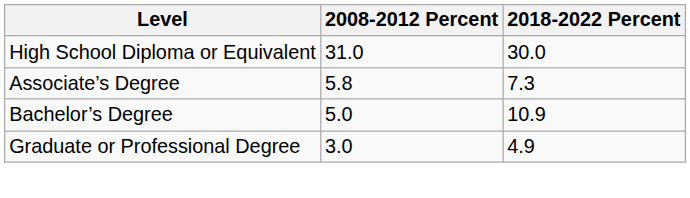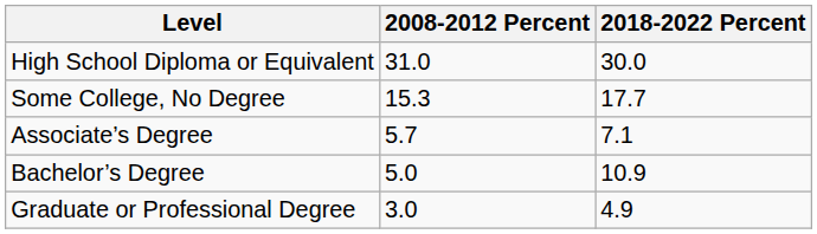+ row: Some College, No Degree | 15.3 | 17.7
Associate’s Degree | 2008-2012 Percent: 5.8 -> 5.7
Associate’s Degree | 2018-2022 Percent: 7.3 -> 7.1
